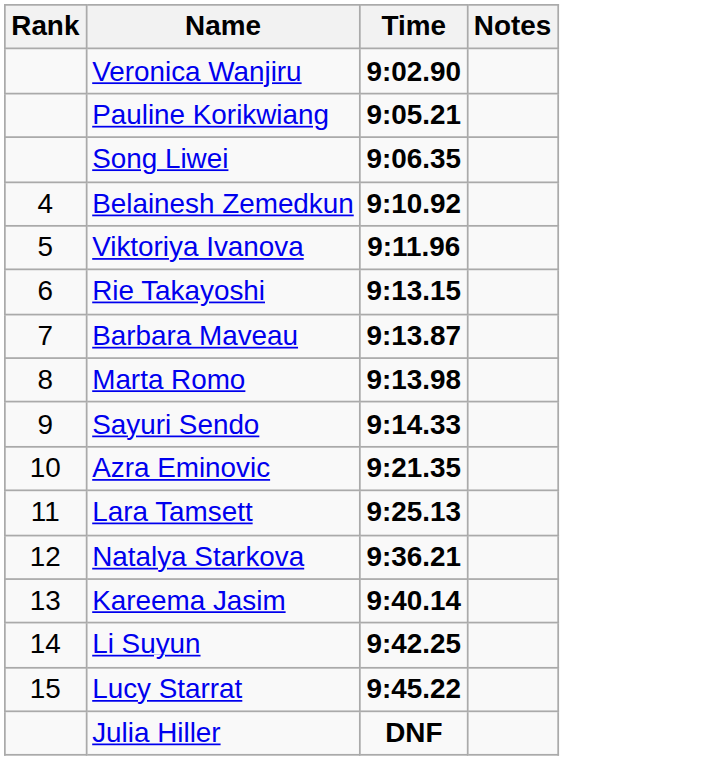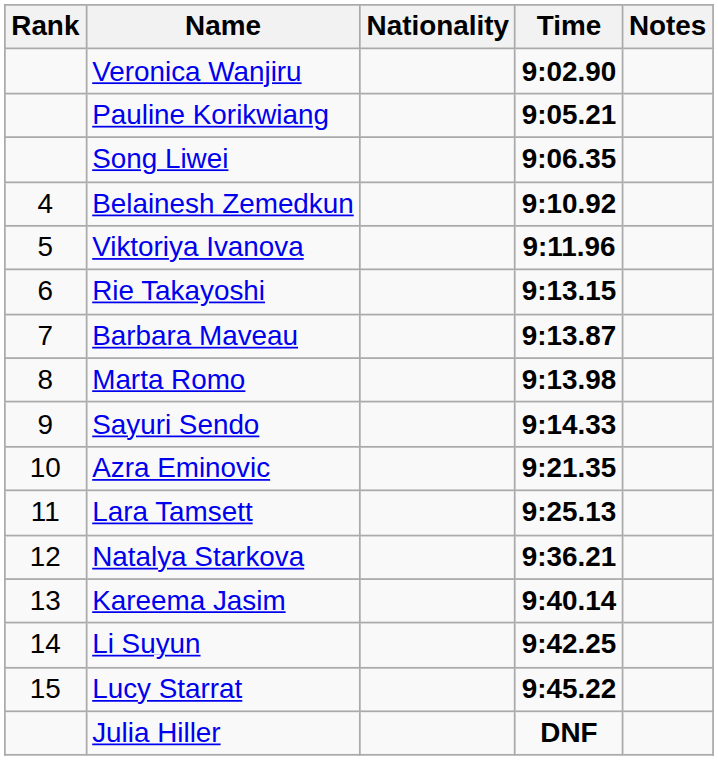+ column: Nationality
